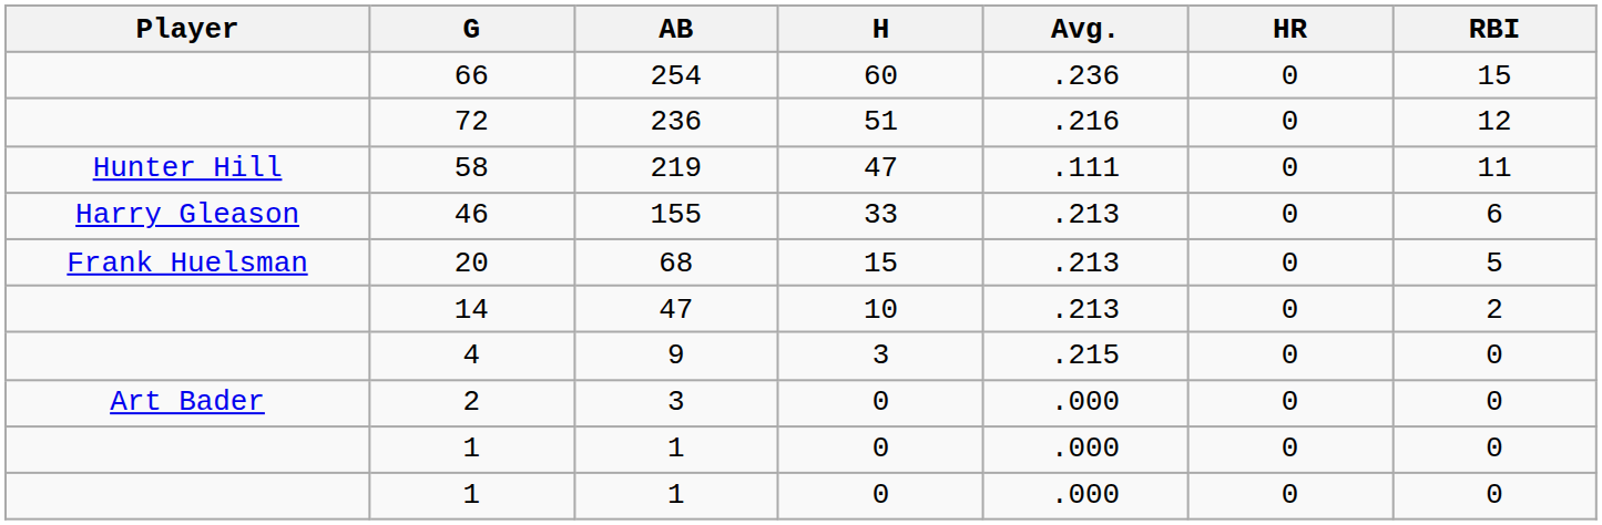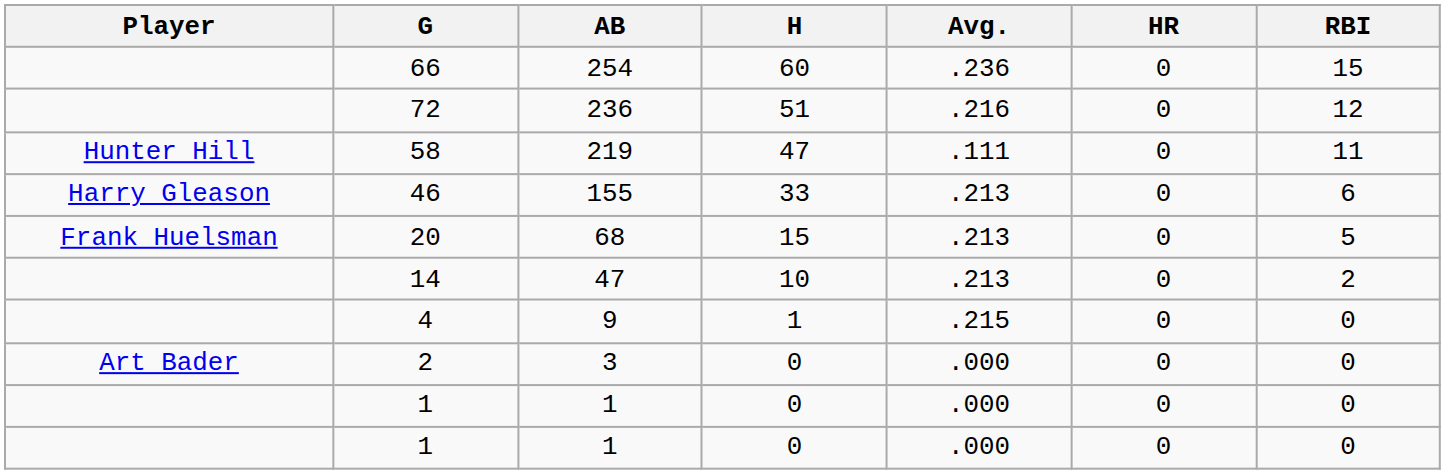4 | H: 3 -> 1
